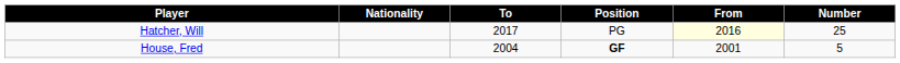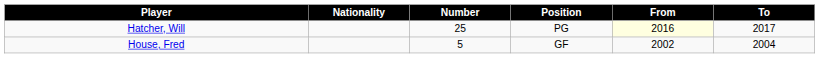columns swapped: Number <-> To
House, Fred | Position: bold -> normal
House, Fred | From: 2001 -> 2002
